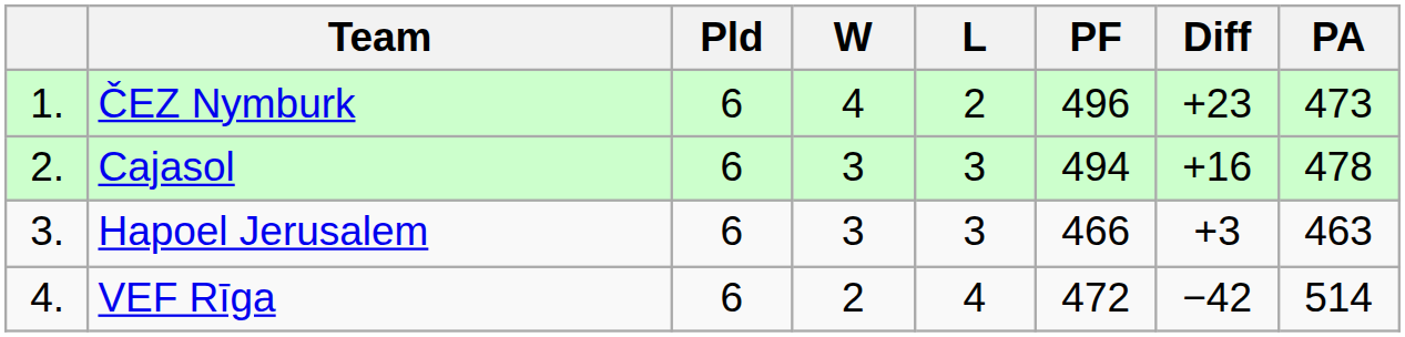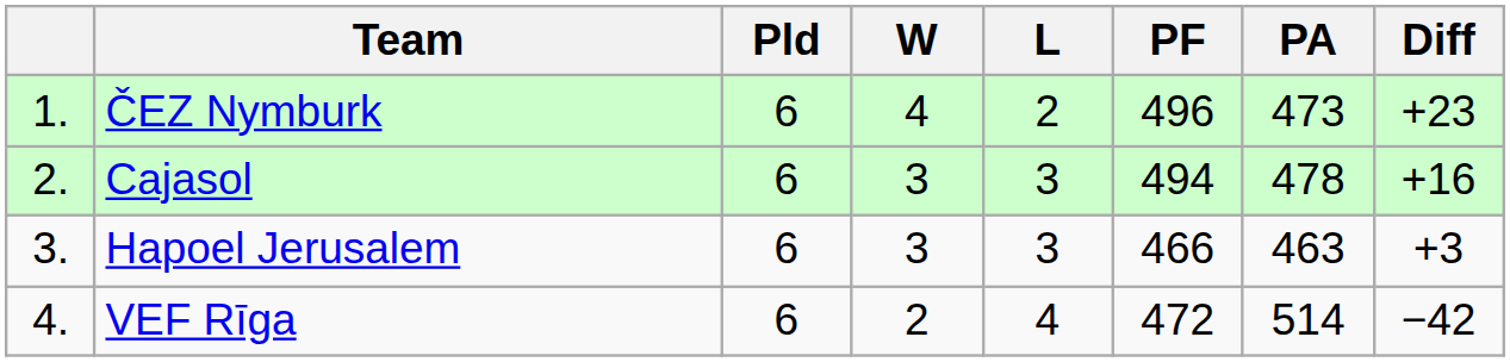columns swapped: PA <-> Diff
